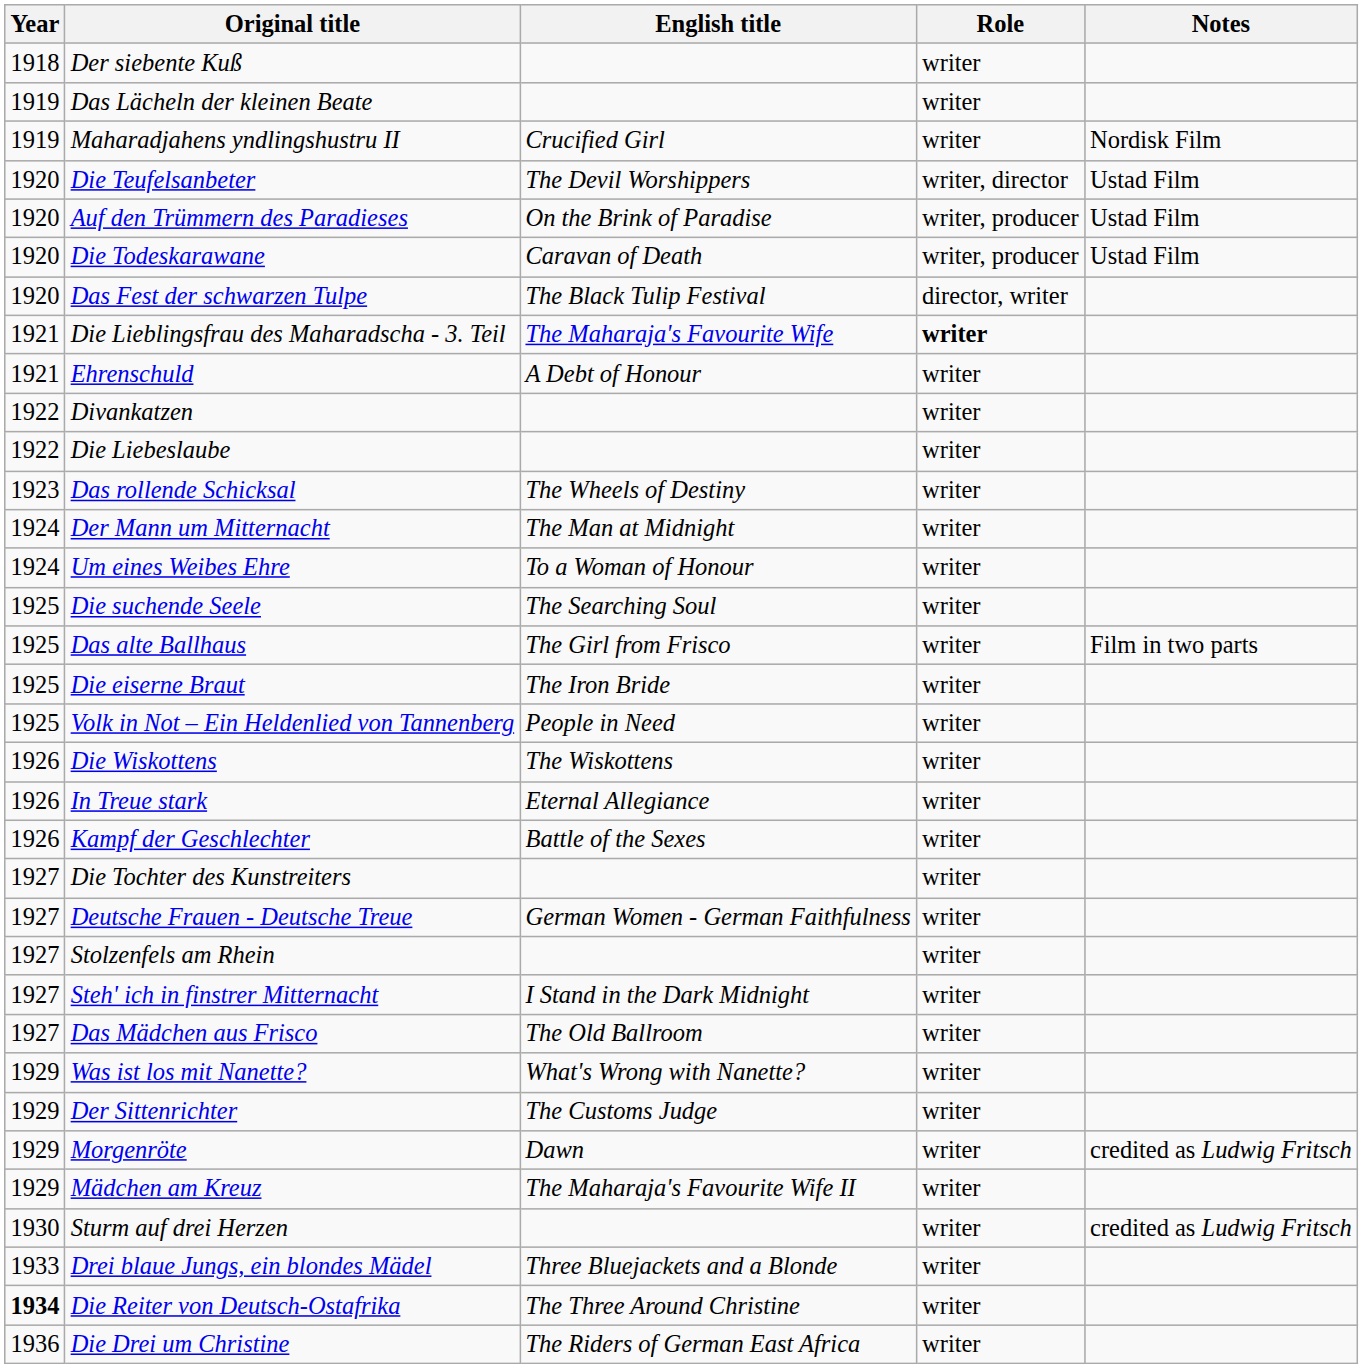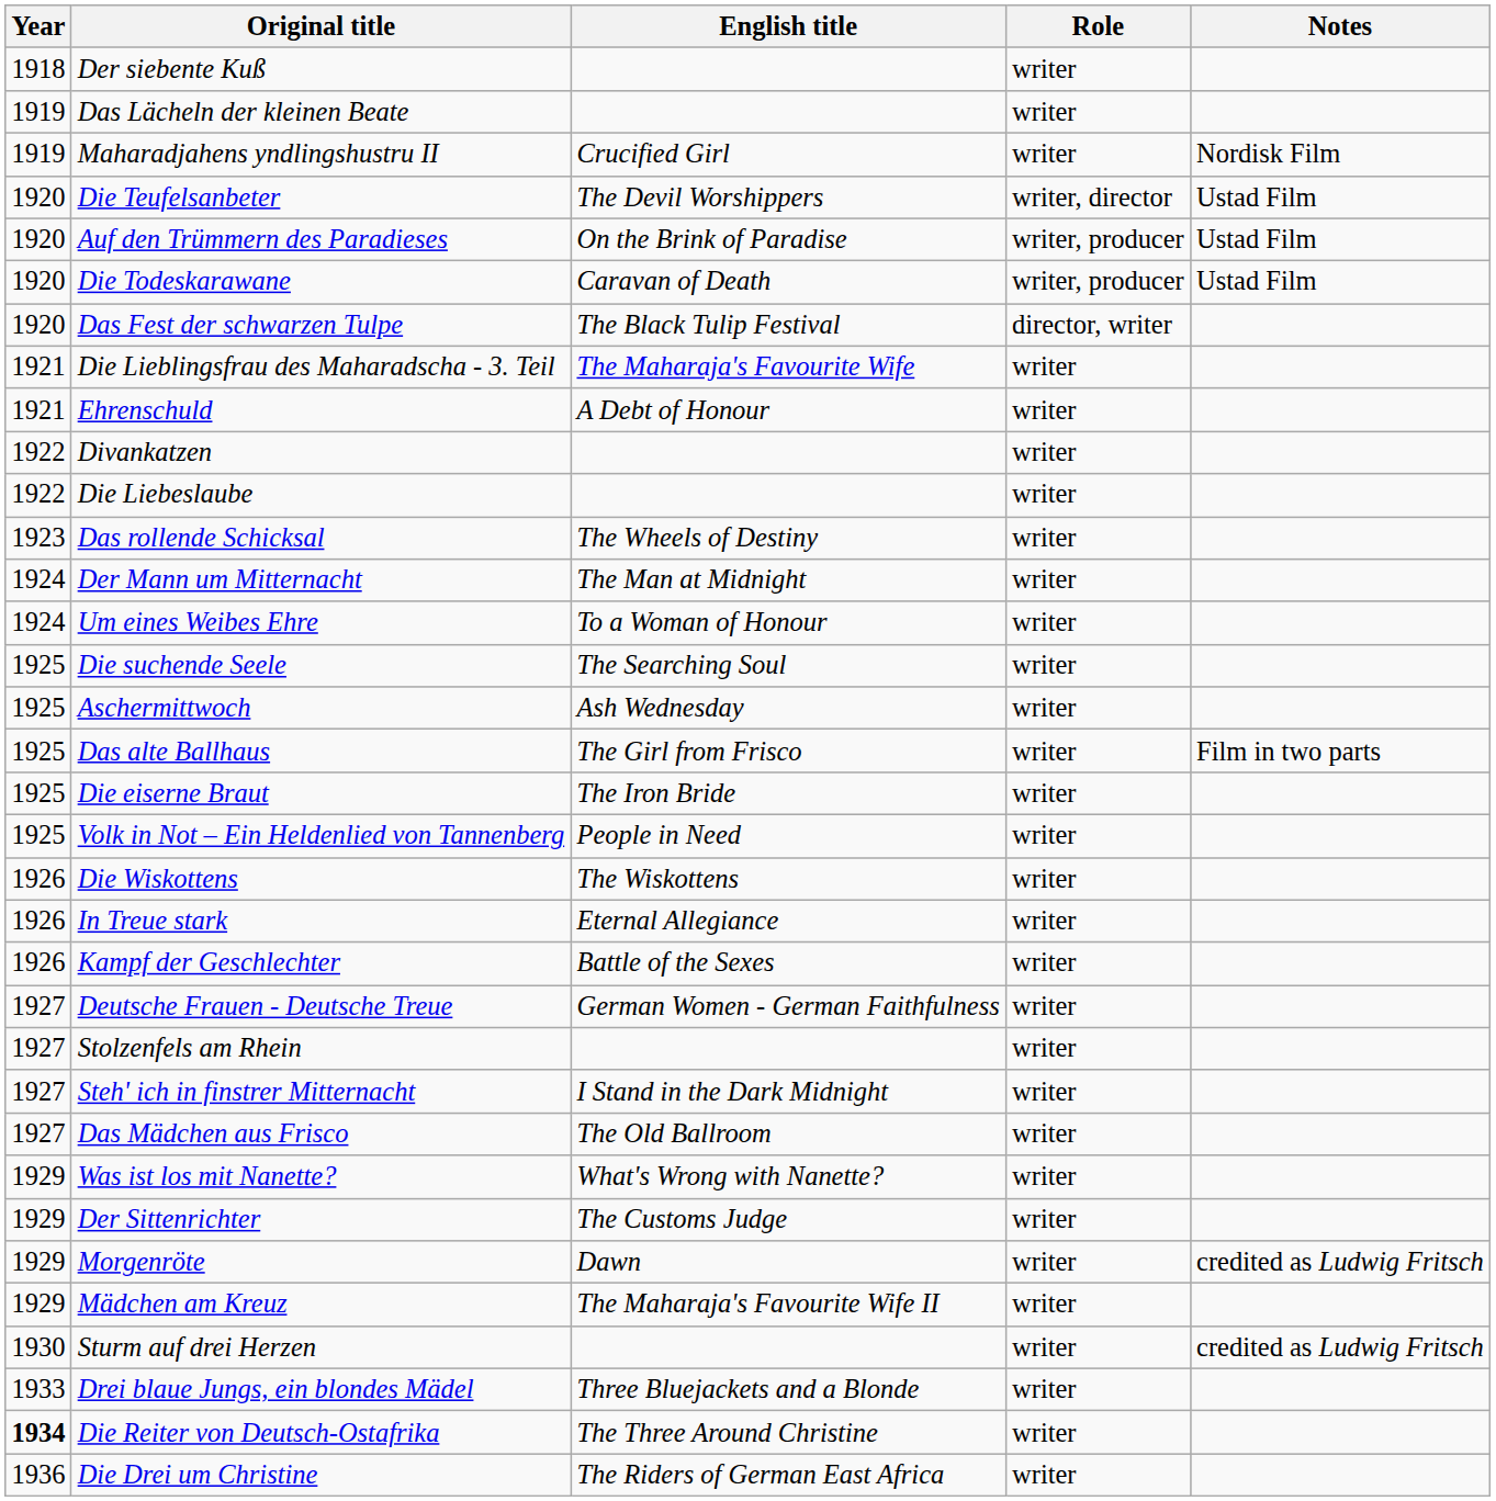Die Lieblingsfrau des Maharadscha - 3. Teil | Role: bold -> normal
+ row: 1925 | Aschermittwoch | Ash Wednesday | writer
- row: 1927 | Die Tochter des Kunstreiters | writer
